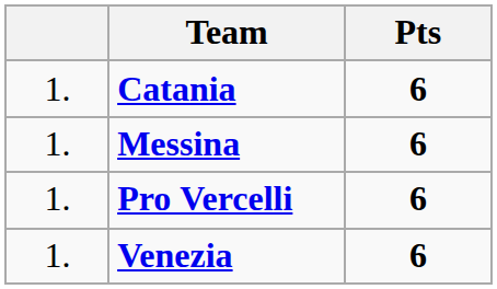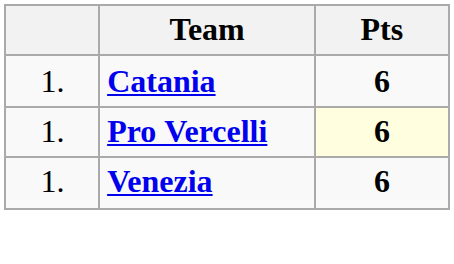- row: 1. | Messina | 6
Pro Vercelli | Pts: no background -> lightyellow background
